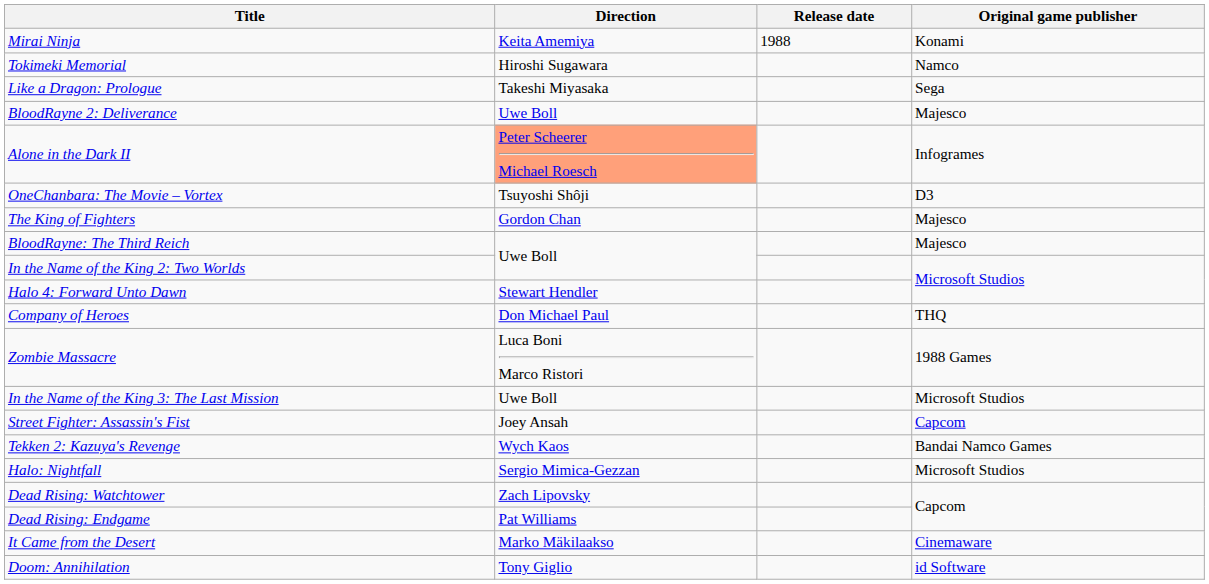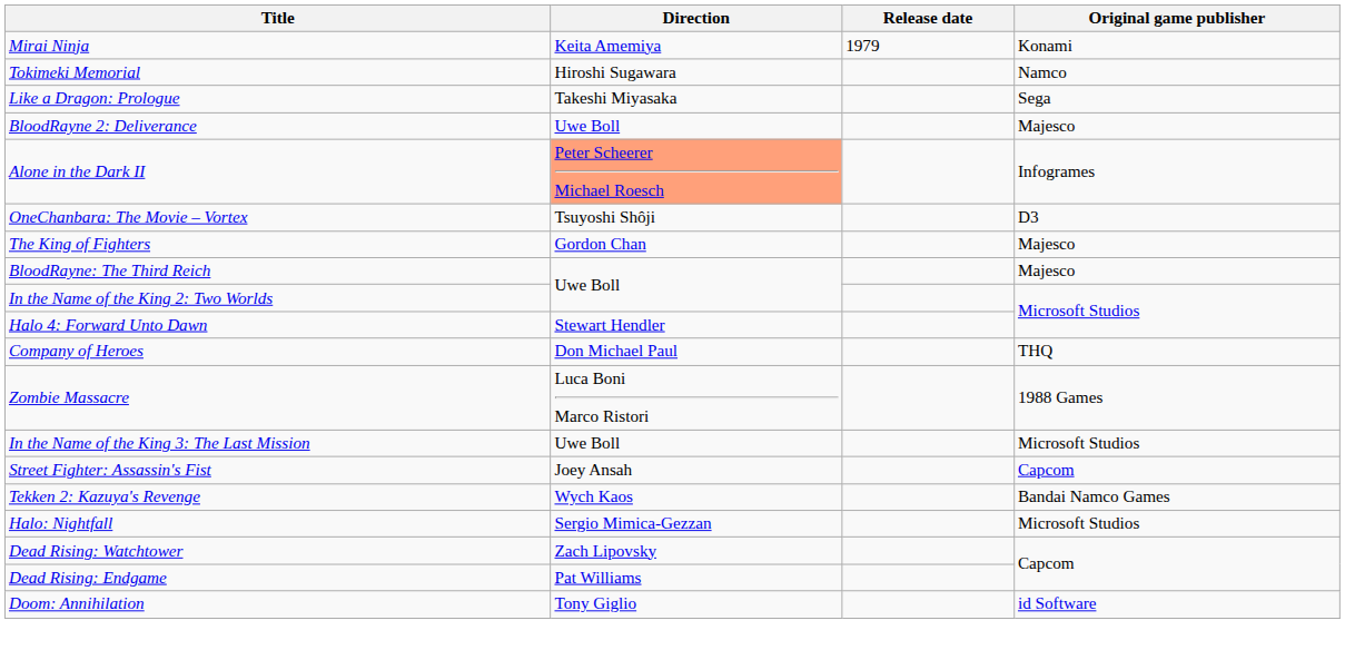Mirai Ninja | Release date: 1988 -> 1979
- row: It Came from the Desert | Marko Mäkilaakso | Cinemaware
